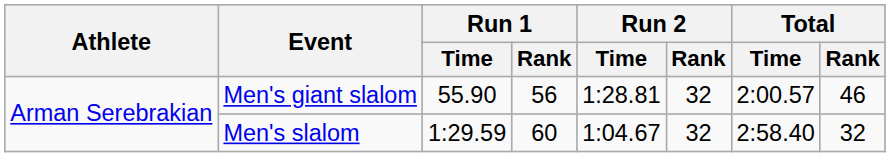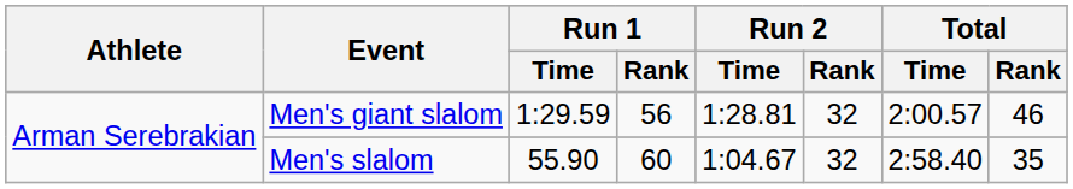Men's giant slalom | Run 1 / Time: 55.90 -> 1:29.59
Men's slalom | Run 1 / Time: 1:29.59 -> 55.90
Men's slalom | Total / Rank: 32 -> 35
